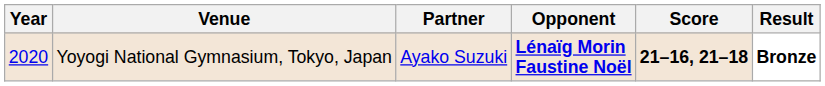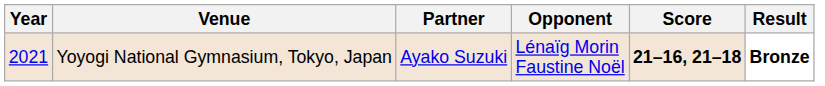Yoyogi National Gymnasium, Tokyo, Japan | Year: 2020 -> 2021
Yoyogi National Gymnasium, Tokyo, Japan | Opponent: bold -> normal
